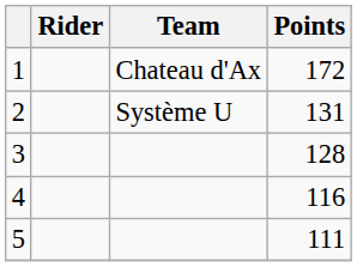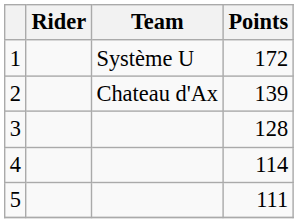1 | Team: Chateau d'Ax -> Système U
2 | Team: Système U -> Chateau d'Ax
2 | Points: 131 -> 139
4 | Points: 116 -> 114
